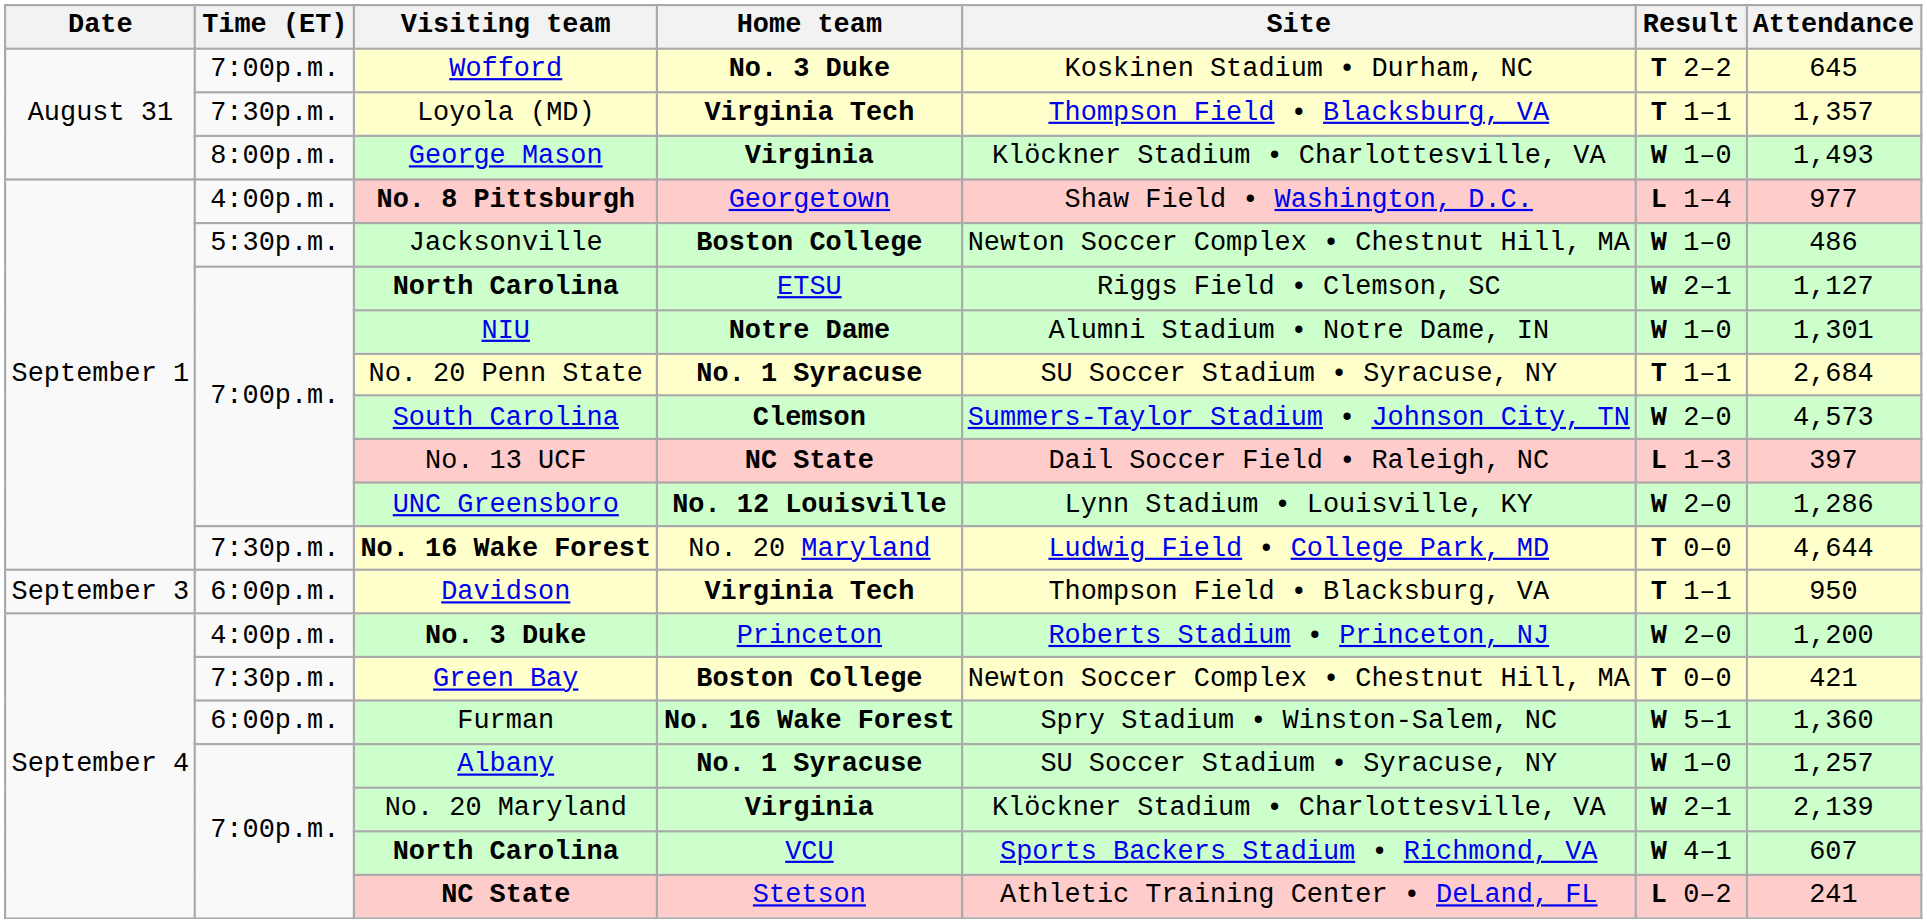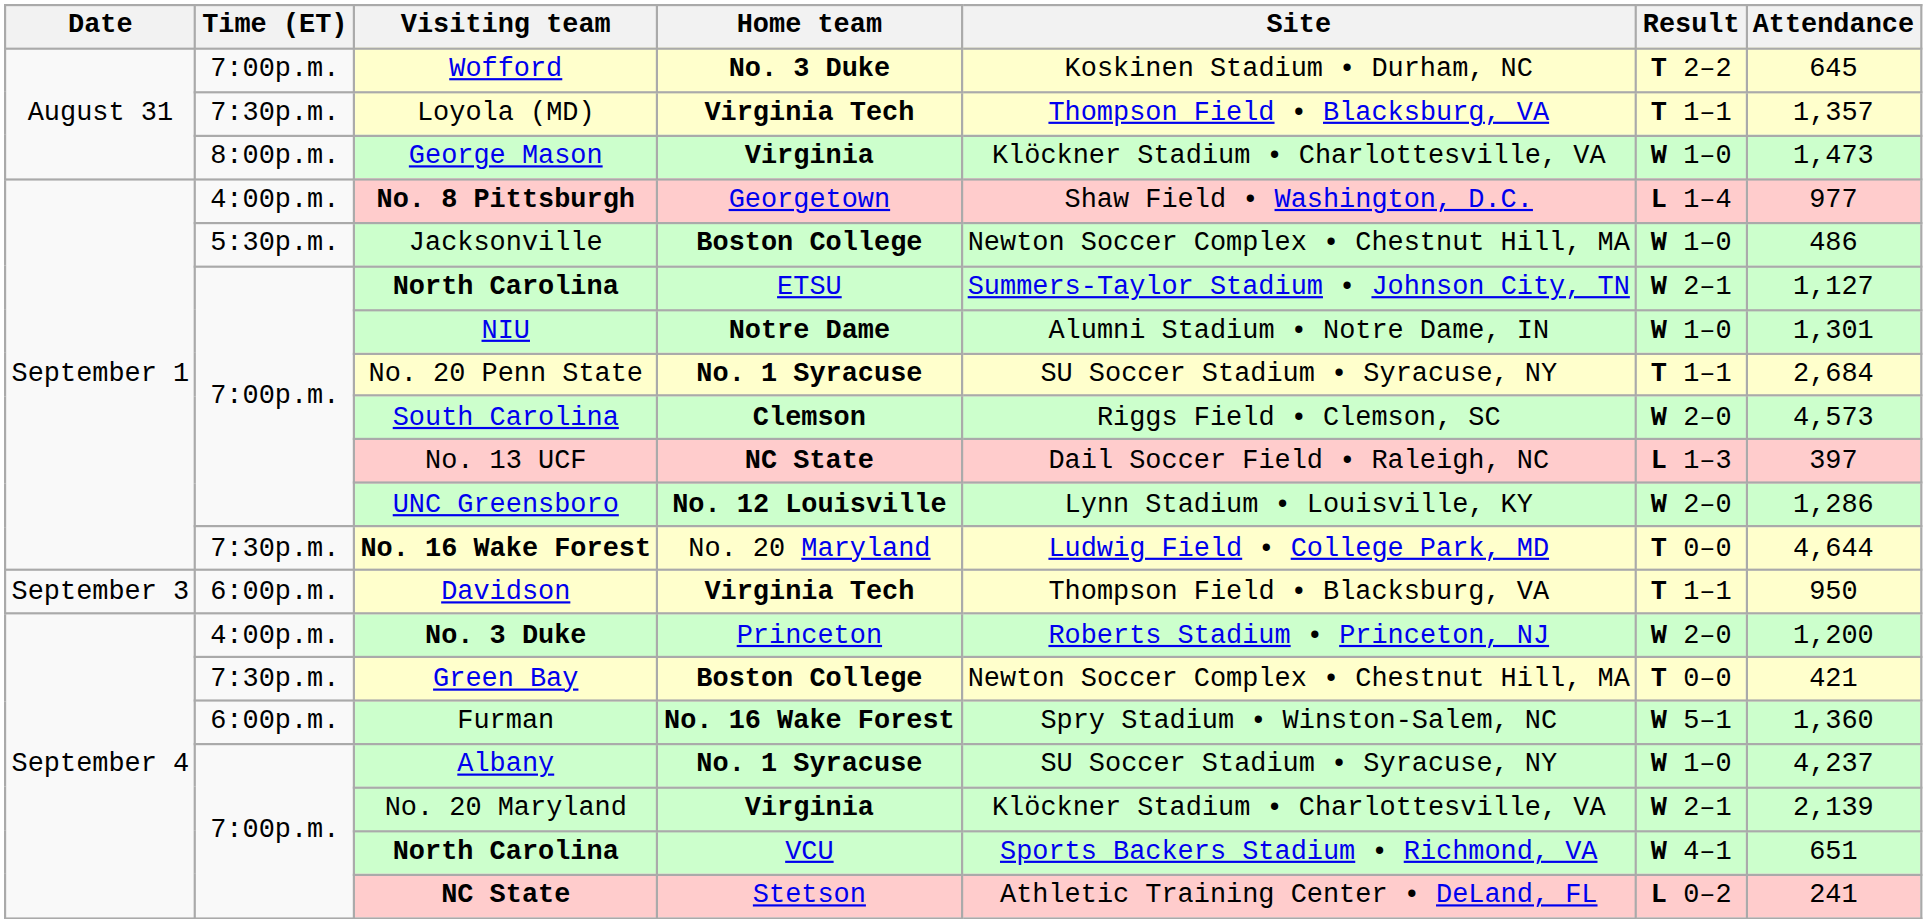George Mason | Attendance: 1,493 -> 1,473
North Carolina / ETSU | Site: Riggs Field • Clemson, SC -> Summers-Taylor Stadium • Johnson City, TN
South Carolina | Site: Summers-Taylor Stadium • Johnson City, TN -> Riggs Field • Clemson, SC
Albany | Attendance: 1,257 -> 4,237
North Carolina / VCU | Attendance: 607 -> 651
